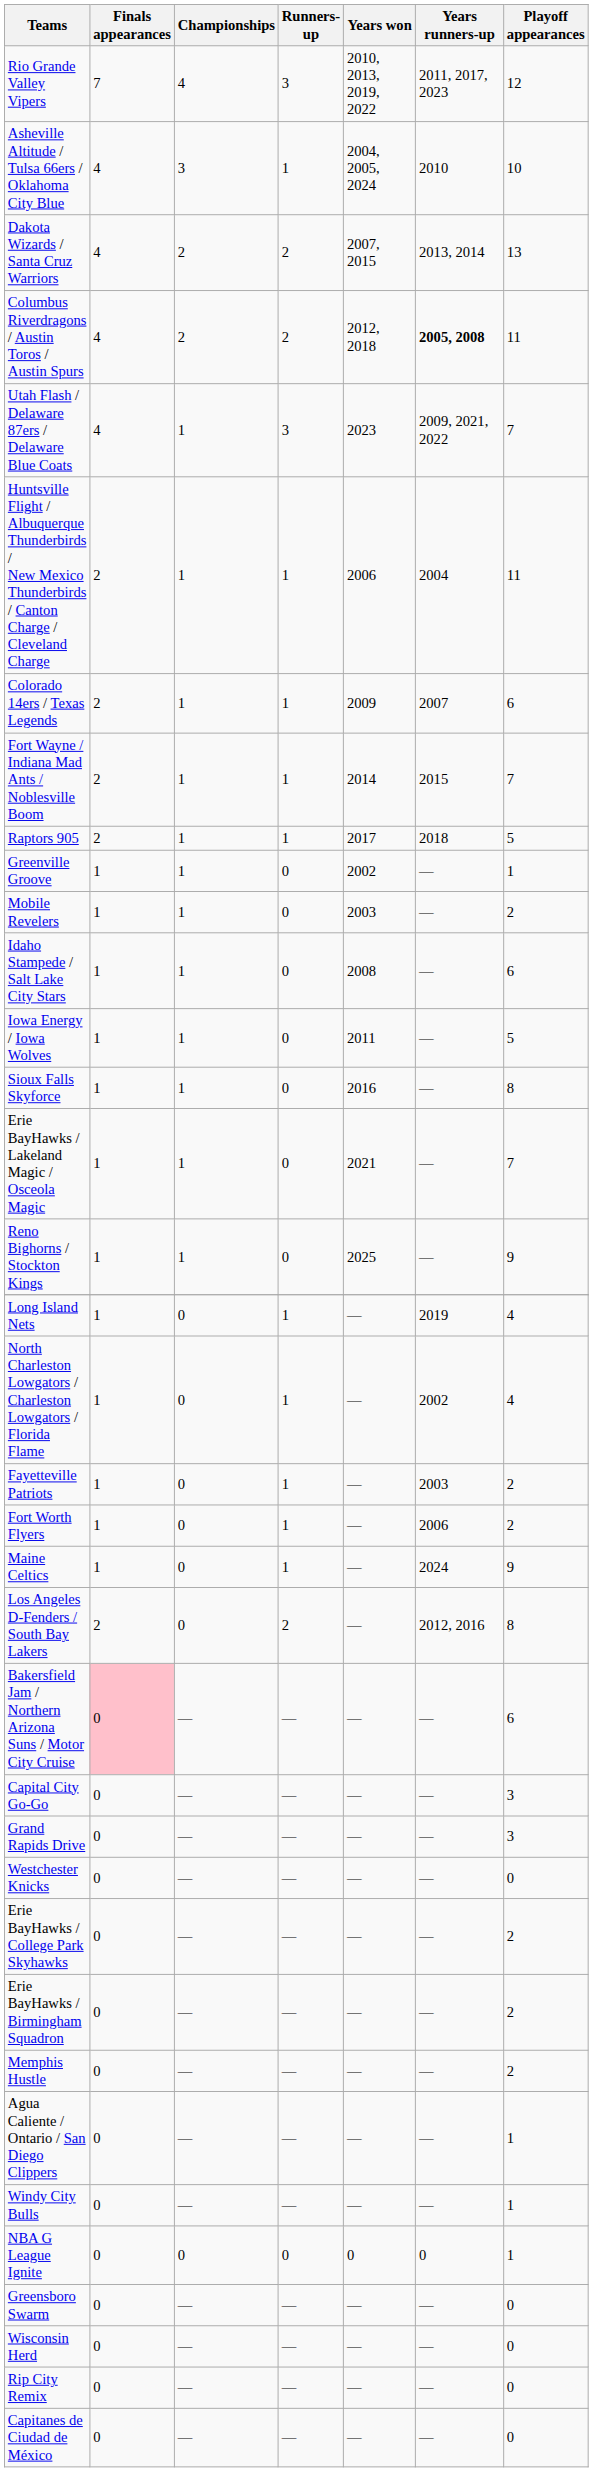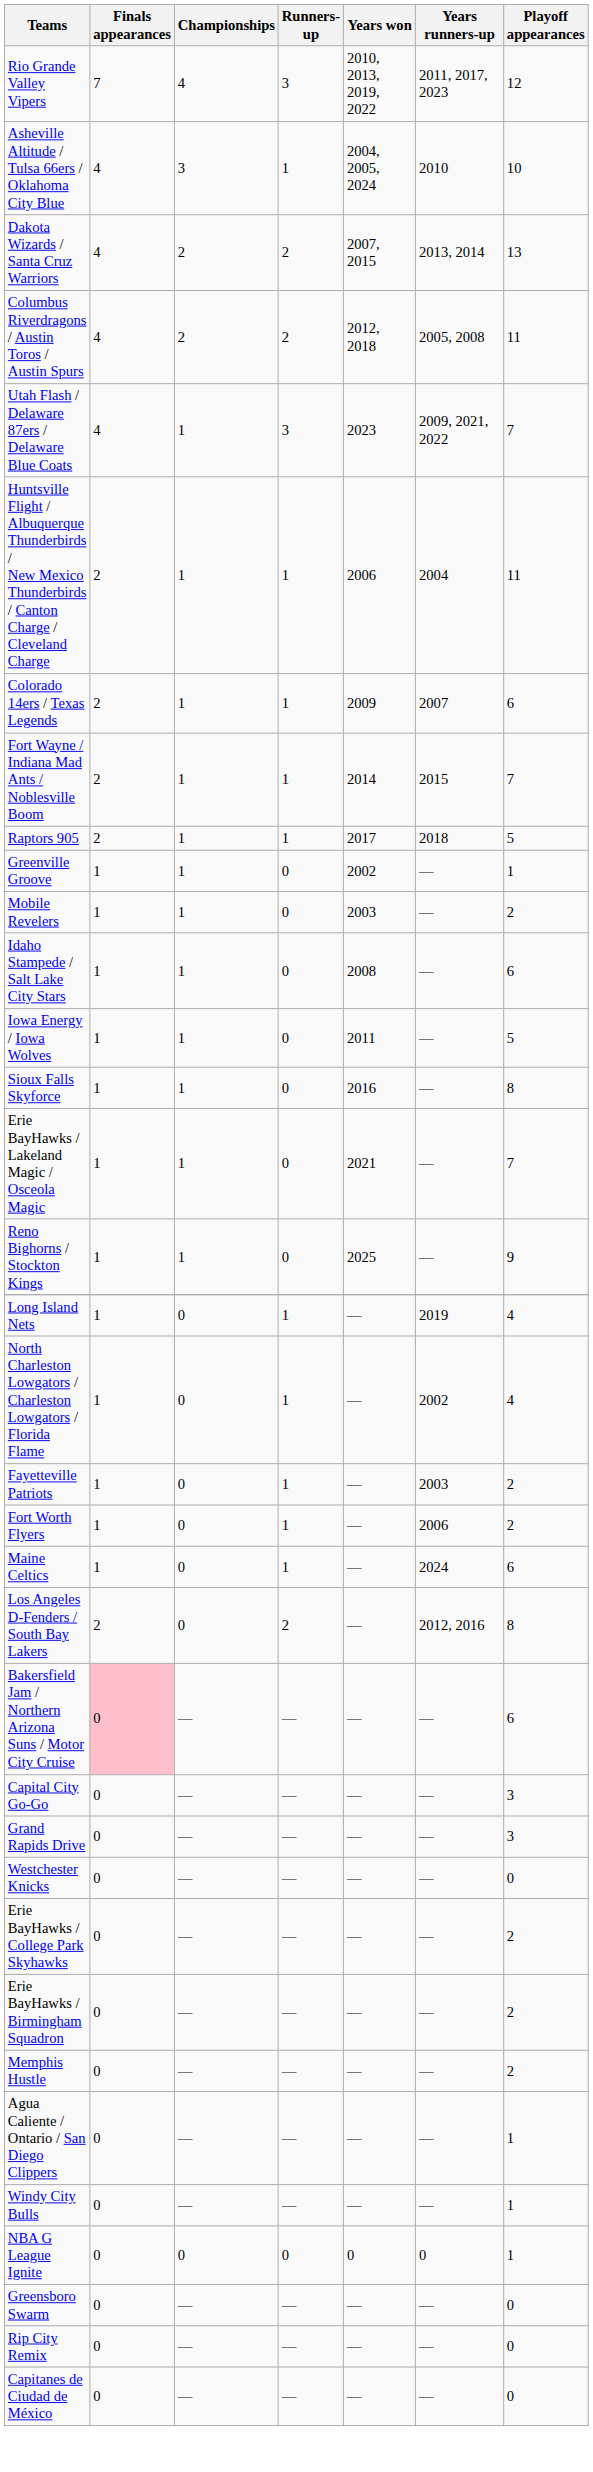Columbus Riverdragons / Austin Toros / Austin Spurs | Years runners-up: bold -> normal
Maine Celtics | Playoff appearances: 9 -> 6
- row: Wisconsin Herd | 0 | — | — | — | — | 0
